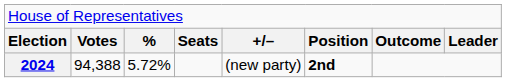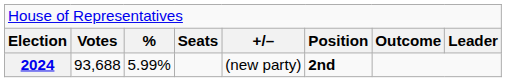2024 | column 2: 94,388 -> 93,688
2024 | column 3: 5.72% -> 5.99%
